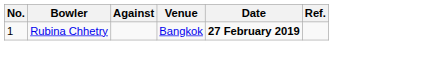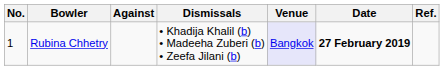+ column: Dismissals | • Khadija Khalil (b) • Madeeha Zuberi (b) • Zeefa Jilani (b)
Rubina Chhetry | Venue: no background -> lavender background
